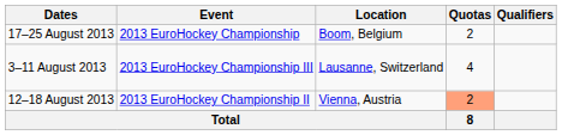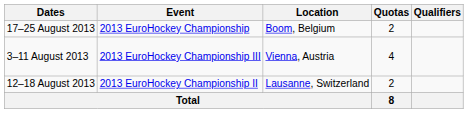3–11 August 2013 | Location: Lausanne, Switzerland -> Vienna, Austria
12–18 August 2013 | Location: Vienna, Austria -> Lausanne, Switzerland
12–18 August 2013 | Quotas: lightsalmon background -> no background
